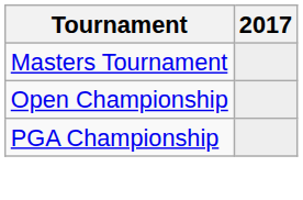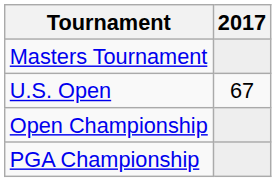+ row: U.S. Open | 67
